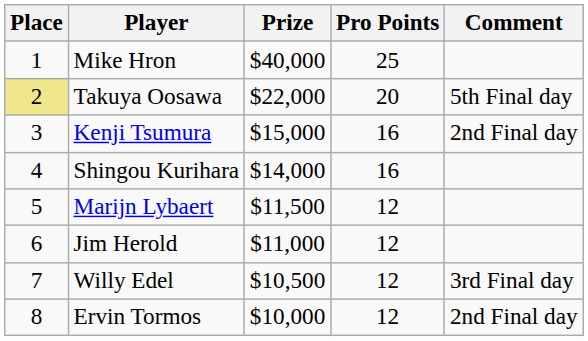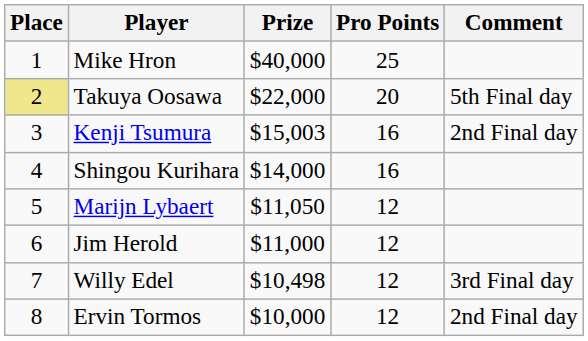Kenji Tsumura | Prize: $15,000 -> $15,003
Marijn Lybaert | Prize: $11,500 -> $11,050
Willy Edel | Prize: $10,500 -> $10,498
